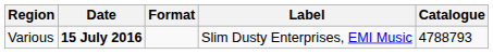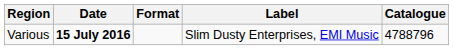Various | Catalogue: 4788793 -> 4788796
